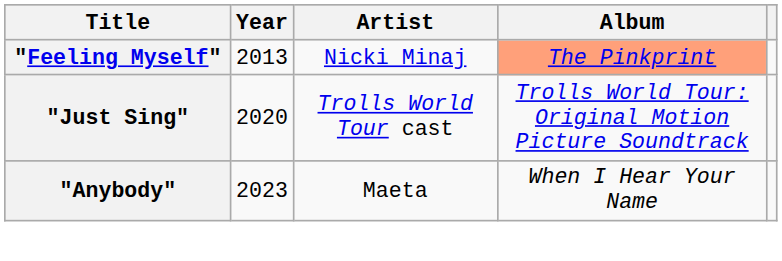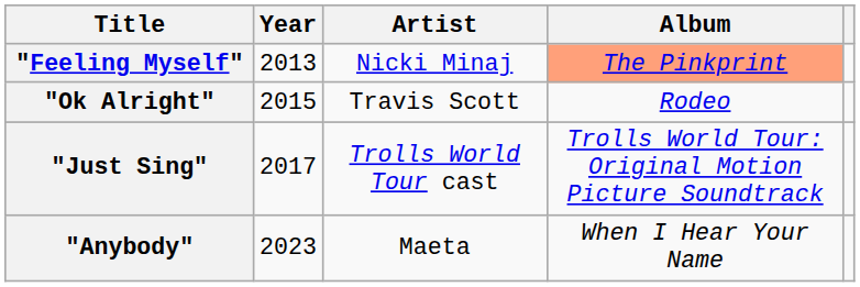+ row: "Ok Alright" | 2015 | Travis Scott | Rodeo
"Just Sing" | Year: 2020 -> 2017
